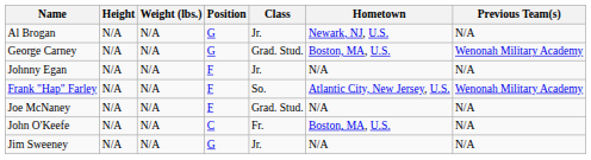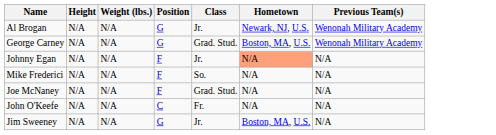Al Brogan | Previous Team(s): N/A -> Wenonah Military Academy
Johnny Egan | Hometown: no background -> lightsalmon background
- row: Frank "Hap" Farley | N/A | N/A | F | So. | Atlantic City, New Jersey, U.S. | Wenonah Military Academy
+ row: Mike Frederici | N/A | N/A | F | So. | N/A | N/A
John O'Keefe | Hometown: Boston, MA, U.S. -> N/A
Jim Sweeney | Hometown: N/A -> Boston, MA, U.S.
